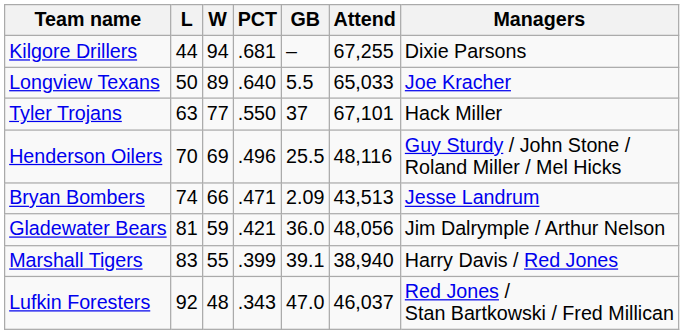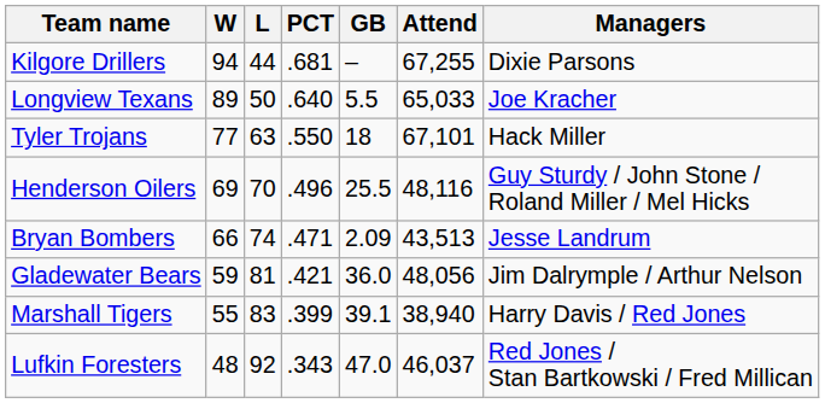columns swapped: W <-> L
Tyler Trojans | GB: 37 -> 18
